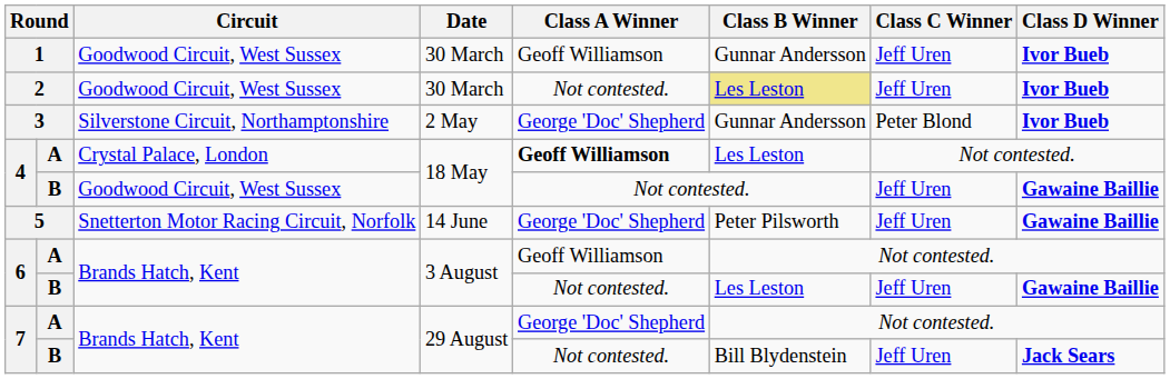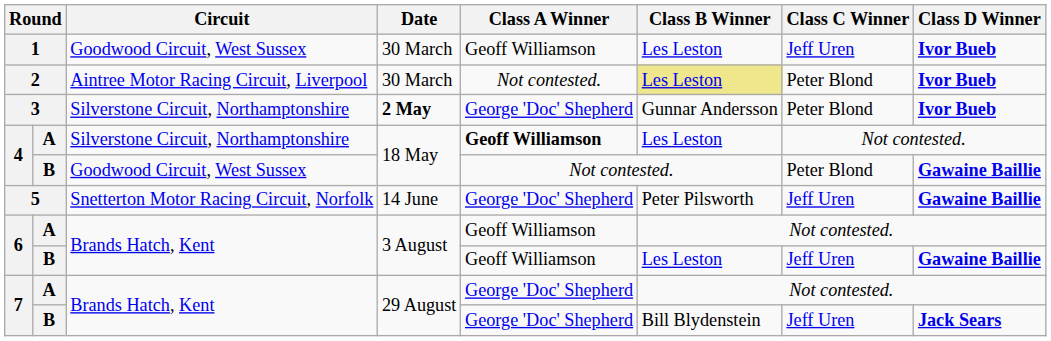1 | Class B Winner: Gunnar Andersson -> Les Leston
2 | Circuit: Goodwood Circuit, West Sussex -> Aintree Motor Racing Circuit, Liverpool
2 | Class C Winner: Jeff Uren -> Peter Blond
3 | Date: normal -> bold
4 / A | Circuit: Crystal Palace, London -> Silverstone Circuit, Northamptonshire
4 / B | Class C Winner: Jeff Uren -> Peter Blond
6 / B | Class A Winner: Not contested. -> Geoff Williamson
7 / B | Class A Winner: Not contested. -> George 'Doc' Shepherd
